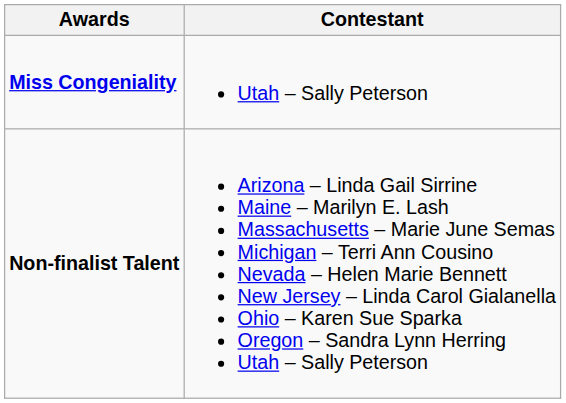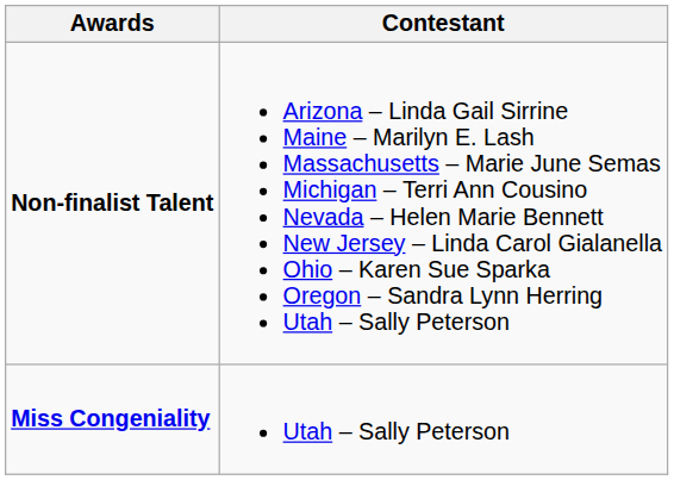rows swapped: Non-finalist Talent <-> Miss Congeniality
